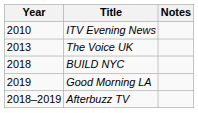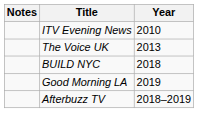columns swapped: Year <-> Notes
